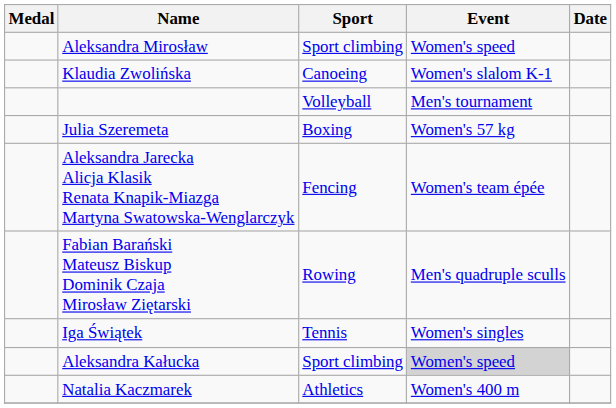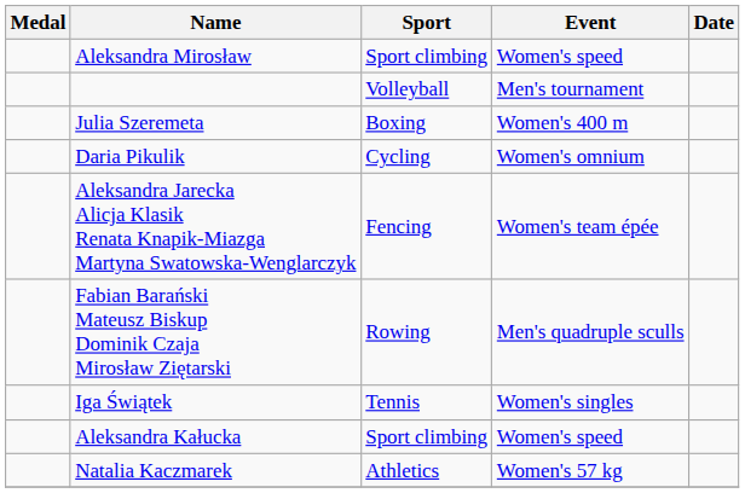- row: Klaudia Zwolińska | Canoeing | Women's slalom K-1
Julia Szeremeta | Event: Women's 57 kg -> Women's 400 m
+ row: Daria Pikulik | Cycling | Women's omnium
Aleksandra Kałucka | Event: lightgrey background -> no background
Natalia Kaczmarek | Event: Women's 400 m -> Women's 57 kg
